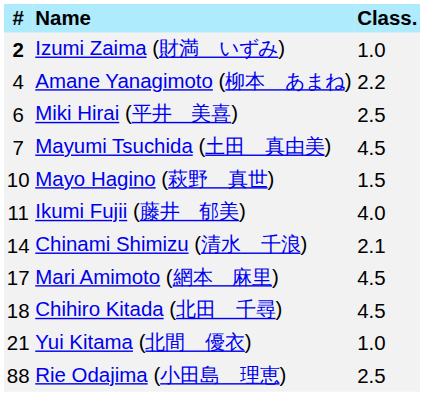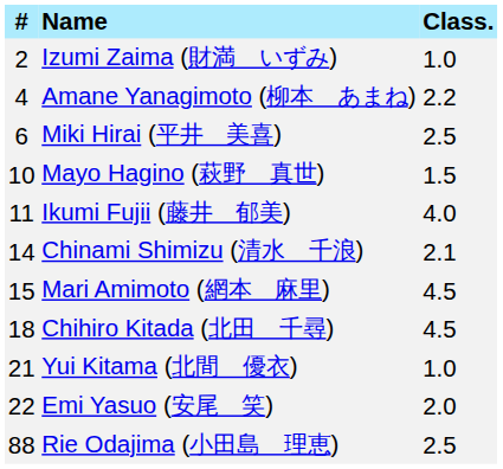Izumi Zaima (財満 いずみ) | #: bold -> normal
- row: 7 | Mayumi Tsuchida (土田 真由美) | 4.5
Mari Amimoto (網本 麻里) | #: 17 -> 15
+ row: 22 | Emi Yasuo (安尾 笑) | 2.0
